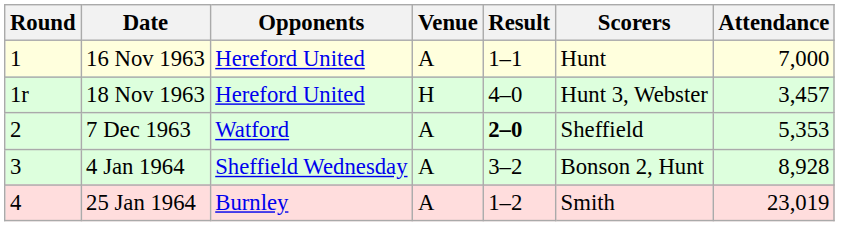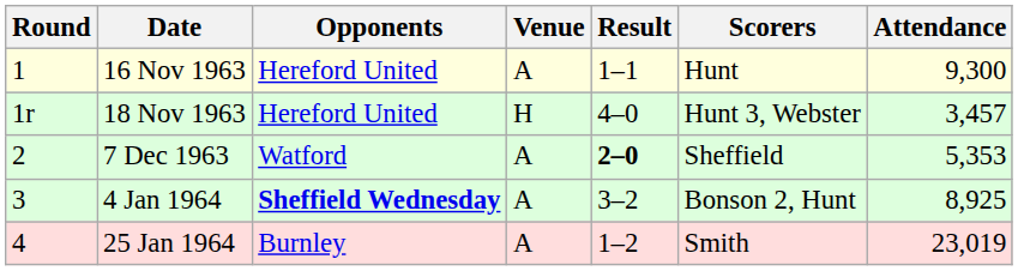16 Nov 1963 | Attendance: 7,000 -> 9,300
4 Jan 1964 | Opponents: normal -> bold
4 Jan 1964 | Attendance: 8,928 -> 8,925
